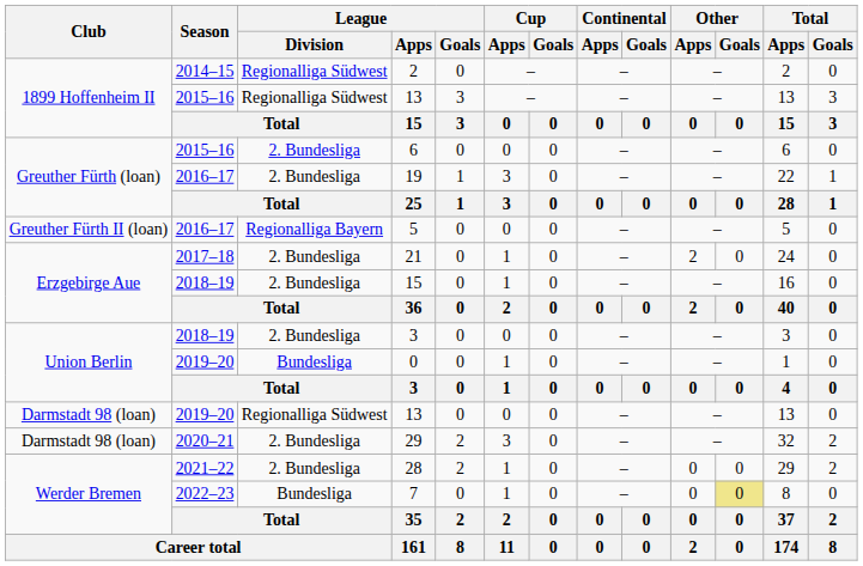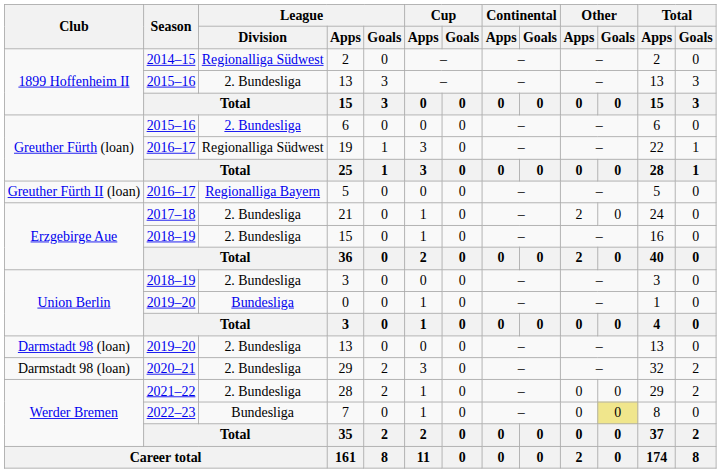2015–16 / 13 | League / Division: Regionalliga Südwest -> 2. Bundesliga
19 | League / Division: 2. Bundesliga -> Regionalliga Südwest
2019–20 / 13 | League / Division: Regionalliga Südwest -> 2. Bundesliga
